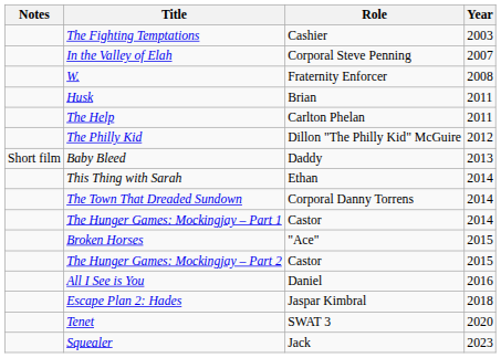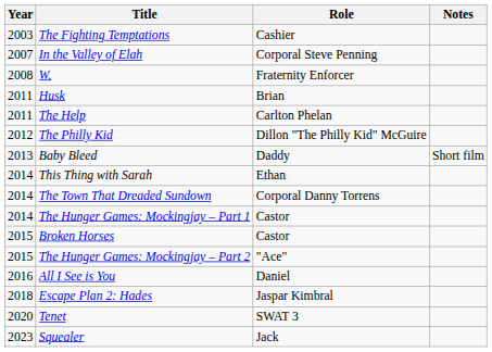columns swapped: Year <-> Notes
Broken Horses | Role: "Ace" -> Castor
The Hunger Games: Mockingjay – Part 2 | Role: Castor -> "Ace"
